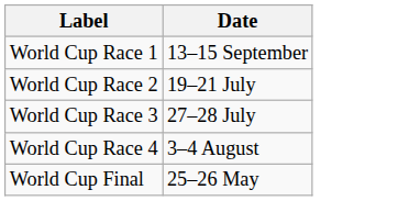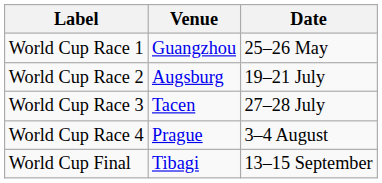+ column: Venue | Guangzhou | Augsburg | Tacen | Prague | Tibagi
World Cup Race 1 | Date: 13–15 September -> 25–26 May
World Cup Final | Date: 25–26 May -> 13–15 September
